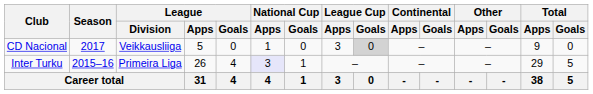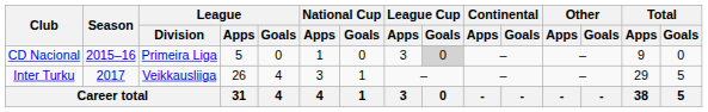CD Nacional | Season: 2017 -> 2015–16
CD Nacional | League / Division: Veikkausliiga -> Primeira Liga
Inter Turku | Season: 2015–16 -> 2017
Inter Turku | League / Division: Primeira Liga -> Veikkausliiga
Inter Turku | National Cup / Apps: lavender background -> no background
